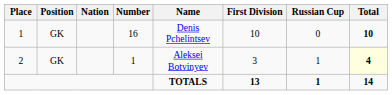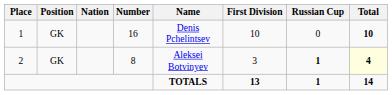2 | Number: 1 -> 8
2 | Russian Cup: normal -> bold
